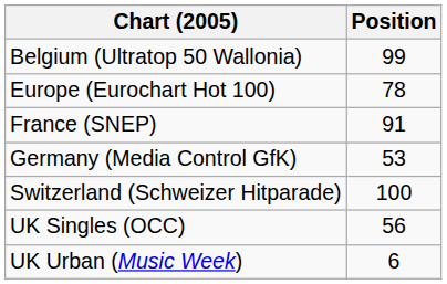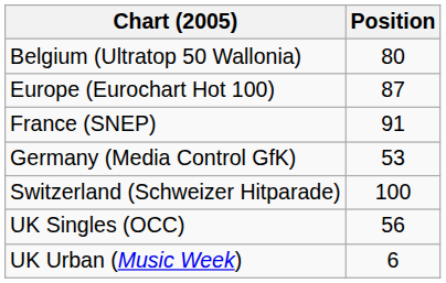Belgium (Ultratop 50 Wallonia) | Position: 99 -> 80
Europe (Eurochart Hot 100) | Position: 78 -> 87
